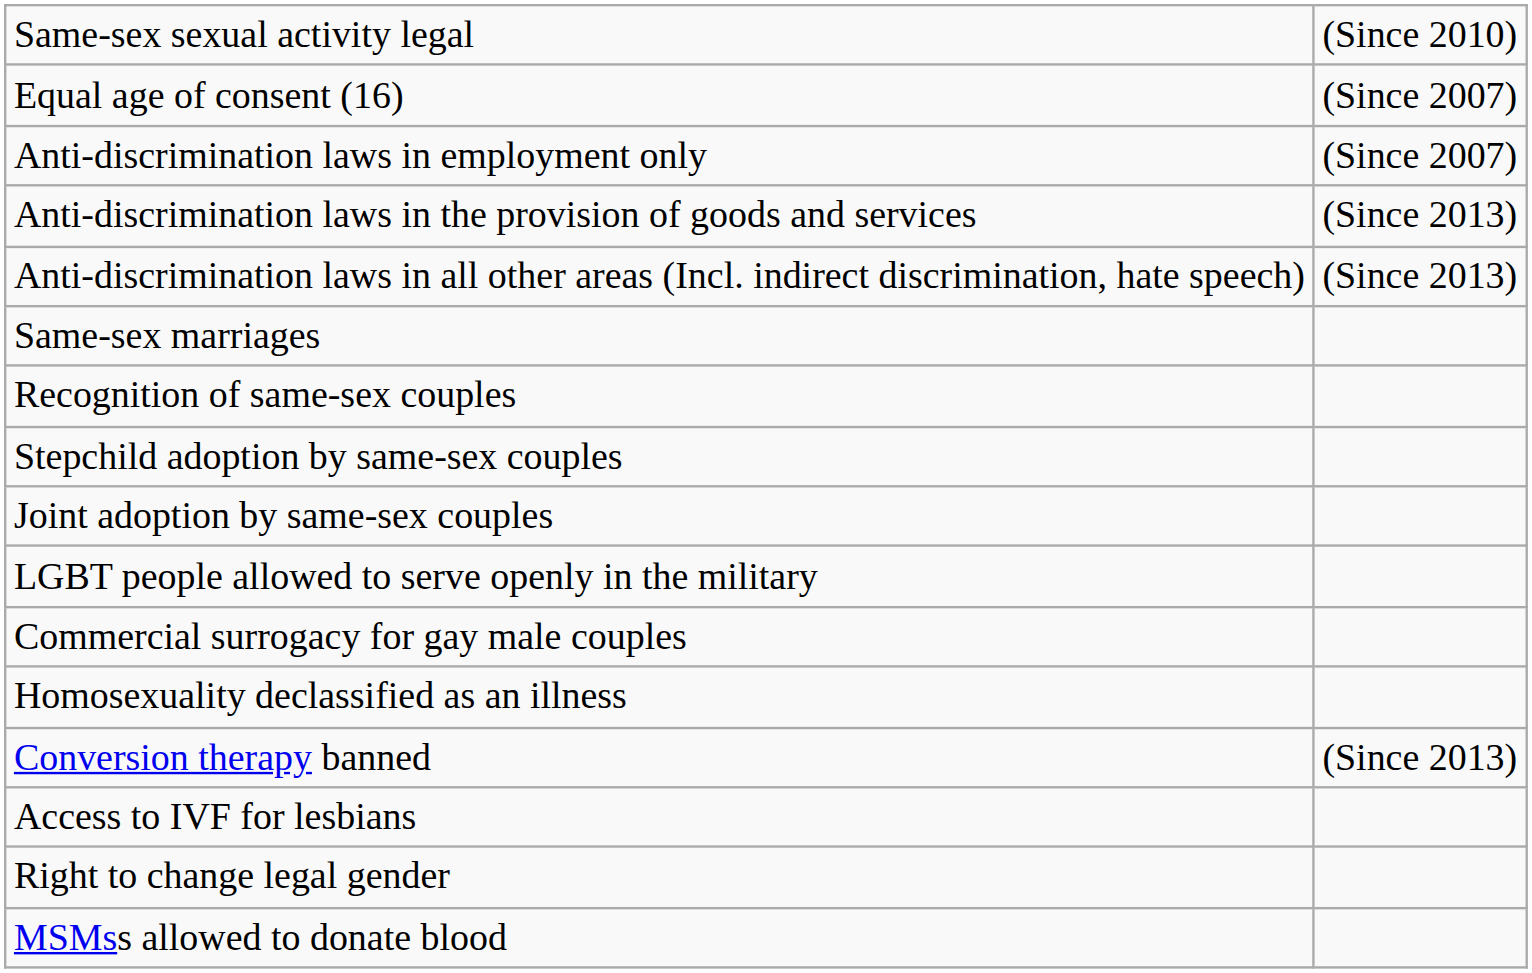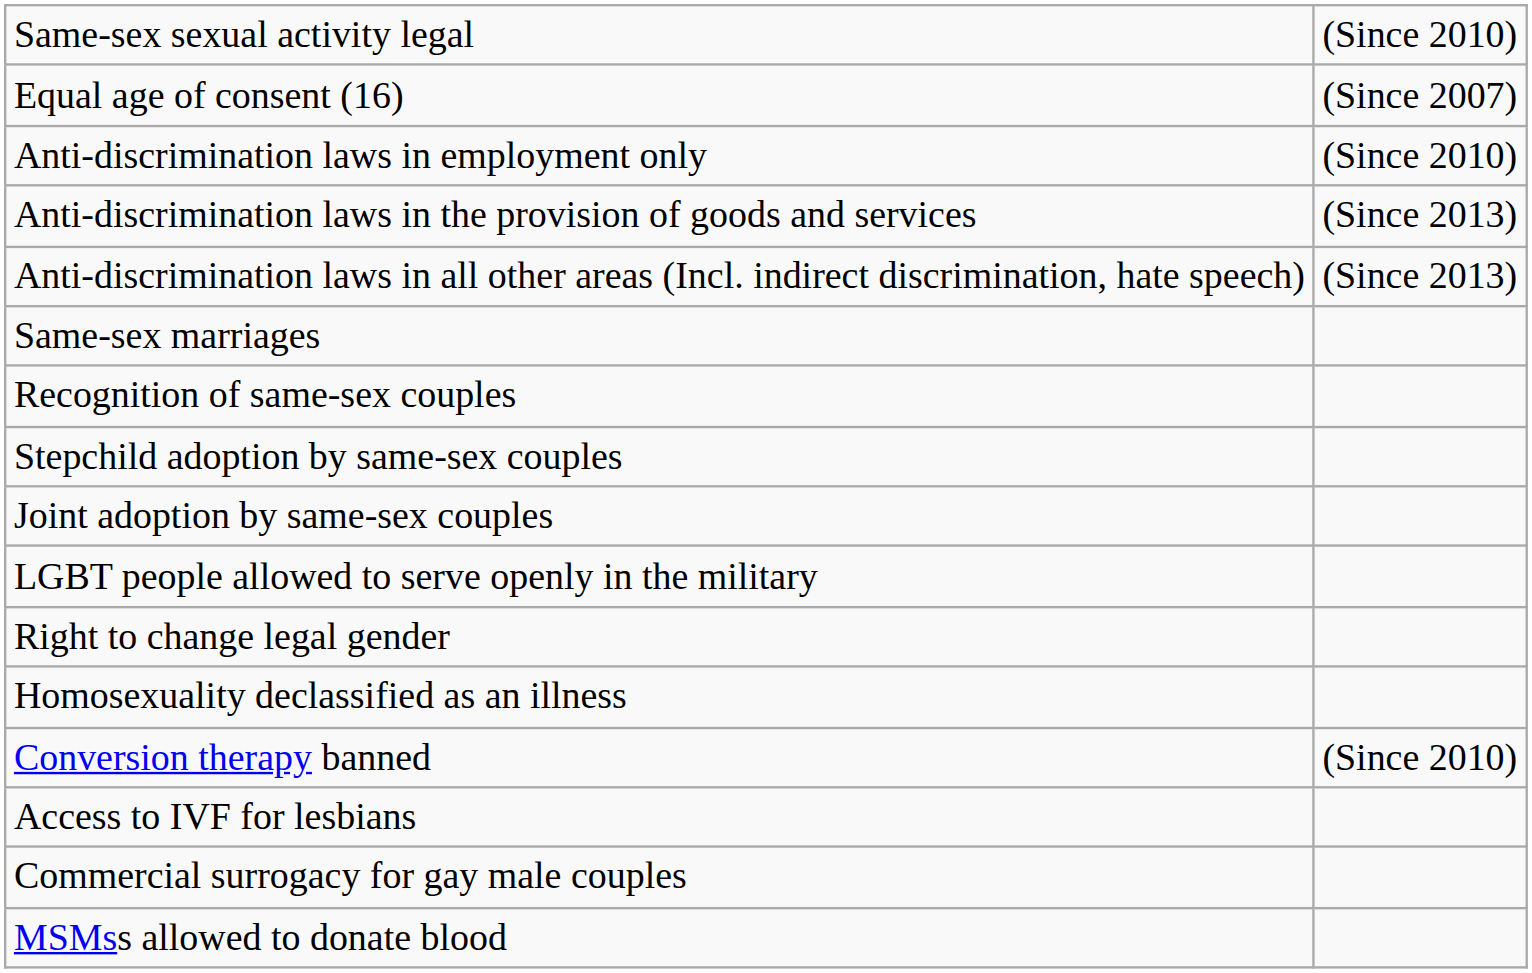Anti-discrimination laws in employment only | column 2: (Since 2007) -> (Since 2010)
rows swapped: Right to change legal gender <-> Commercial surrogacy for gay male couples
Conversion therapy banned | column 2: (Since 2013) -> (Since 2010)
